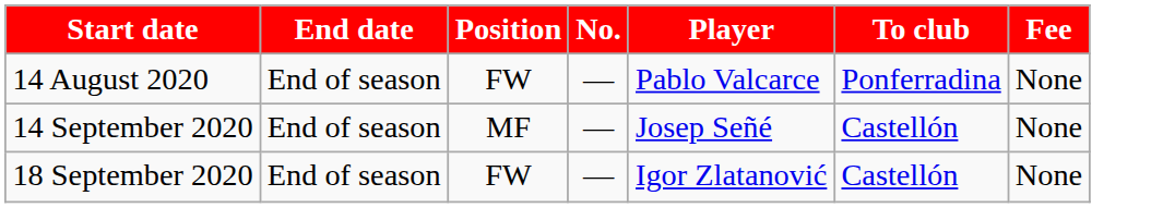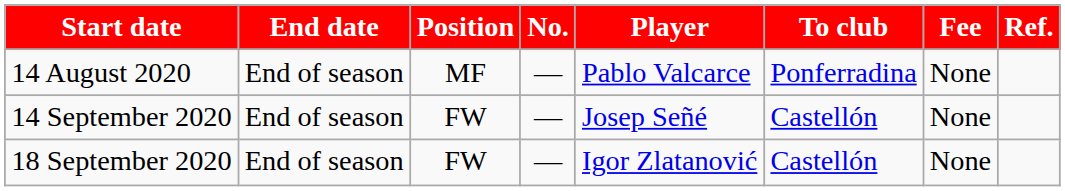+ column: Ref.
14 August 2020 | Position: FW -> MF
14 September 2020 | Position: MF -> FW
